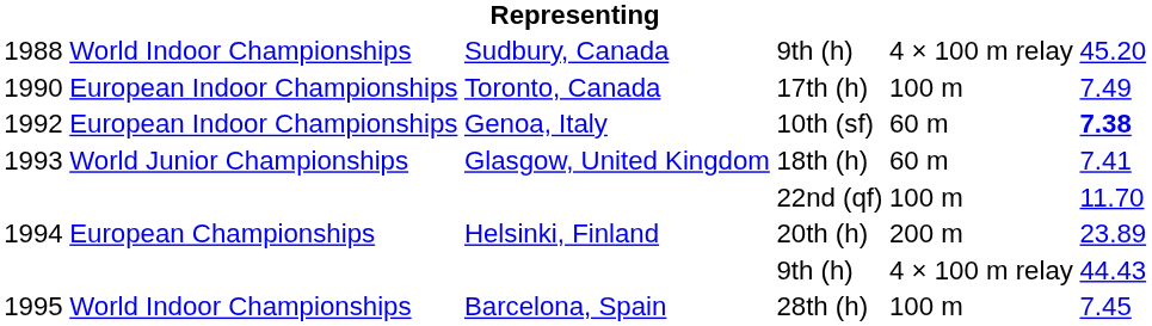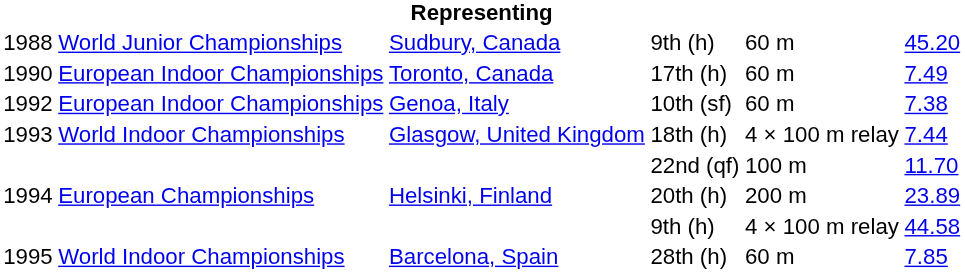1988 / 9th (h) | column 2: World Indoor Championships -> World Junior Championships
1988 / 9th (h) | column 5: 4 × 100 m relay -> 60 m
17th (h) | column 5: 100 m -> 60 m
10th (sf) | column 6: bold -> normal
18th (h) | column 2: World Junior Championships -> World Indoor Championships
18th (h) | column 5: 60 m -> 4 × 100 m relay
18th (h) | column 6: 7.41 -> 7.44
1994 / 9th (h) | column 6: 44.43 -> 44.58
28th (h) | column 5: 100 m -> 60 m
28th (h) | column 6: 7.45 -> 7.85
